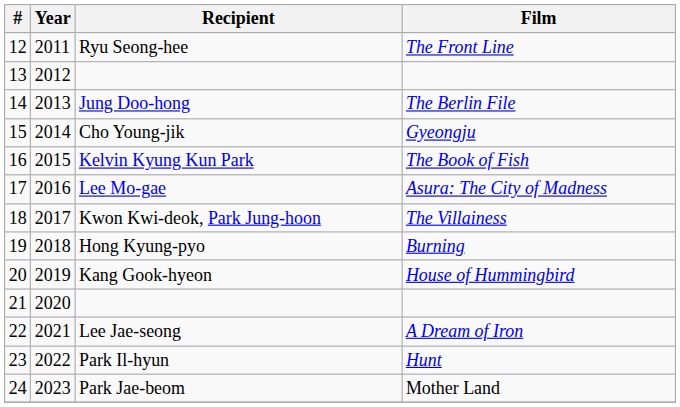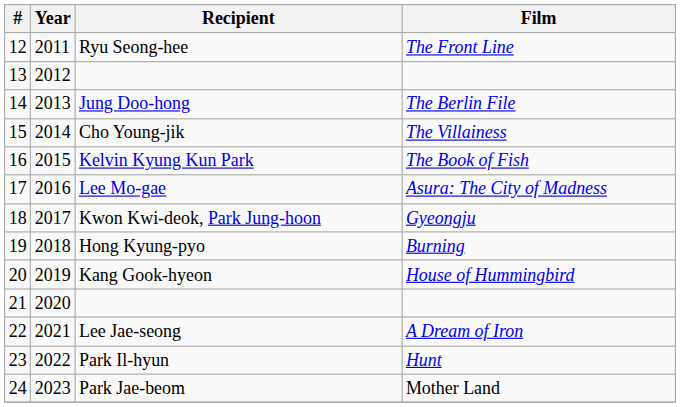Cho Young-jik | Film: Gyeongju -> The Villainess
Kwon Kwi-deok, Park Jung-hoon | Film: The Villainess -> Gyeongju
